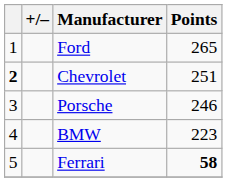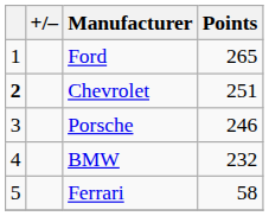BMW | Points: 223 -> 232
Ferrari | Points: bold -> normal
